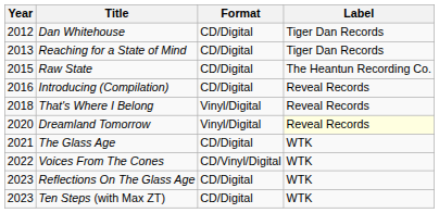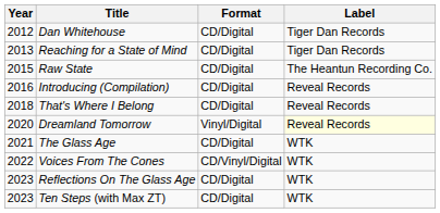That's Where I Belong | Format: Vinyl/Digital -> CD/Digital
